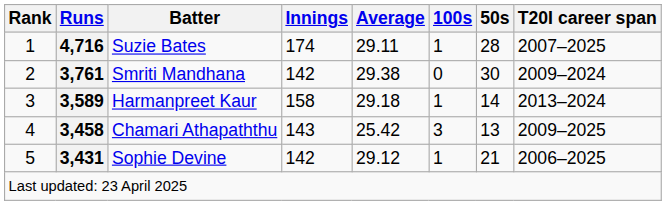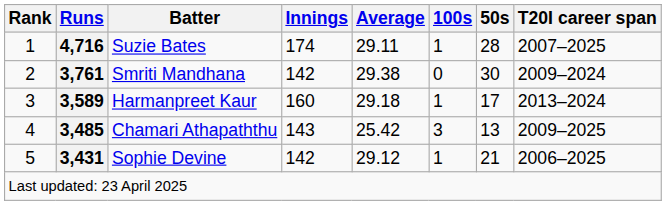Harmanpreet Kaur | Innings: 158 -> 160
Harmanpreet Kaur | 50s: 14 -> 17
Chamari Athapaththu | Runs: 3,458 -> 3,485
